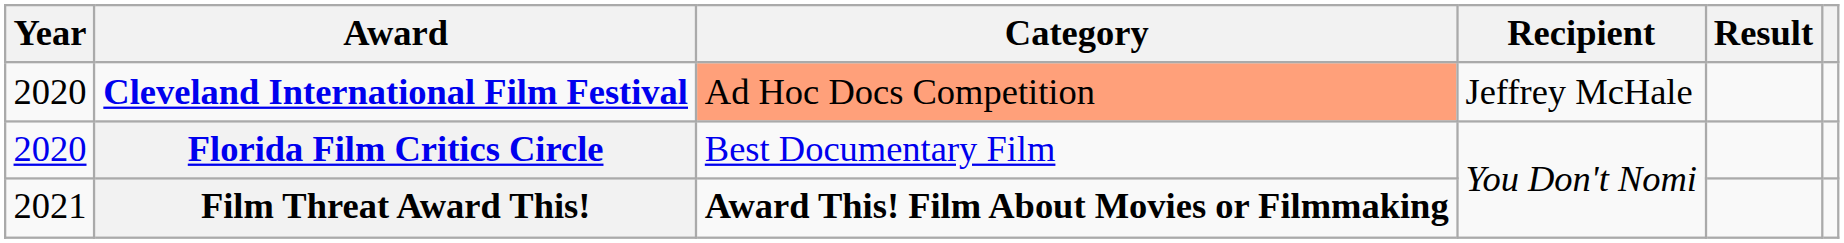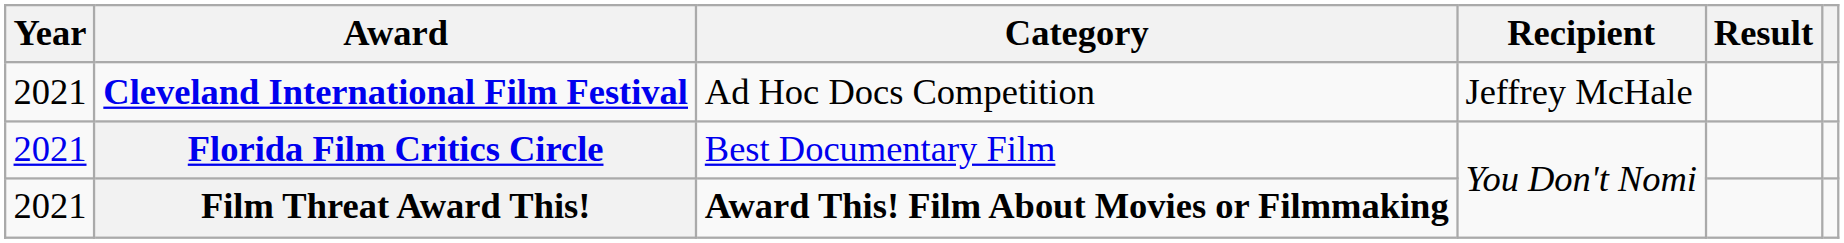Cleveland International Film Festival | Year: 2020 -> 2021
Cleveland International Film Festival | Category: lightsalmon background -> no background
Florida Film Critics Circle | Year: 2020 -> 2021
